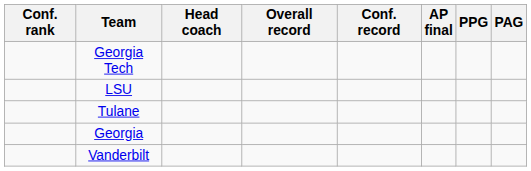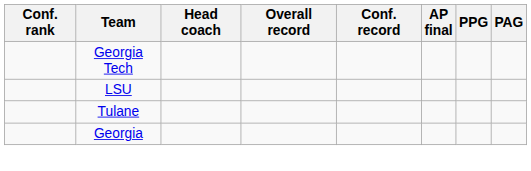- row: Vanderbilt
